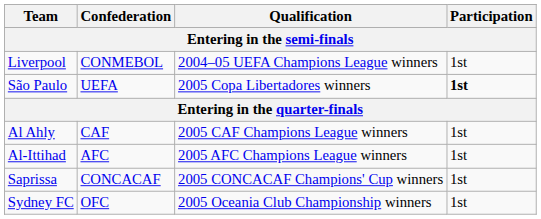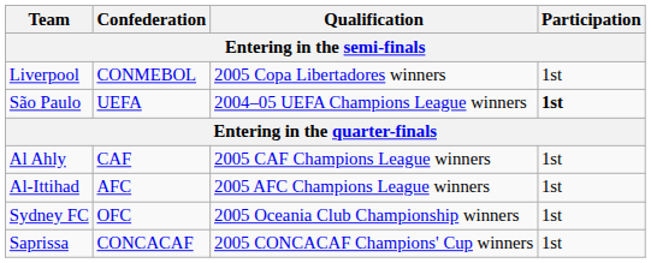Liverpool | Qualification: 2004–05 UEFA Champions League winners -> 2005 Copa Libertadores winners
São Paulo | Qualification: 2005 Copa Libertadores winners -> 2004–05 UEFA Champions League winners
rows swapped: Saprissa <-> Sydney FC
